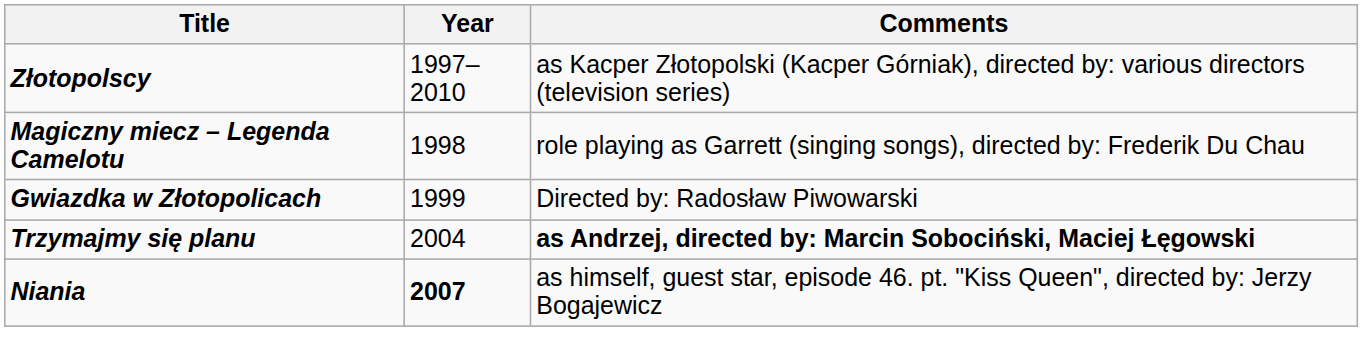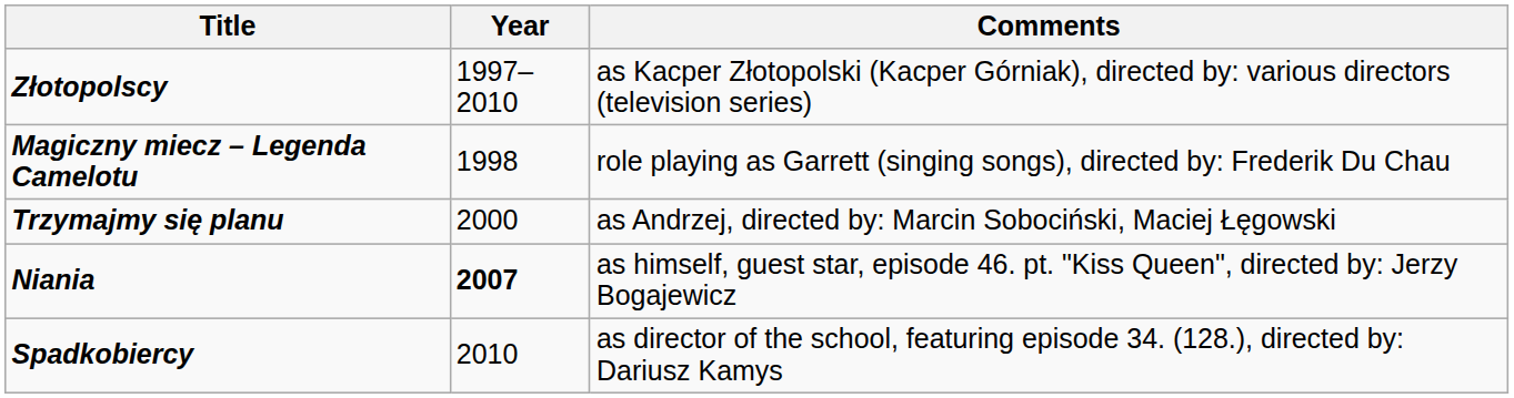- row: Gwiazdka w Złotopolicach | 1999 | Directed by: Radosław Piwowarski
Trzymajmy się planu | Year: 2004 -> 2000
Trzymajmy się planu | Comments: bold -> normal
+ row: Spadkobiercy | 2010 | as director of the school, featuring episode 34. (128.), directed by: Dariusz Kamys
